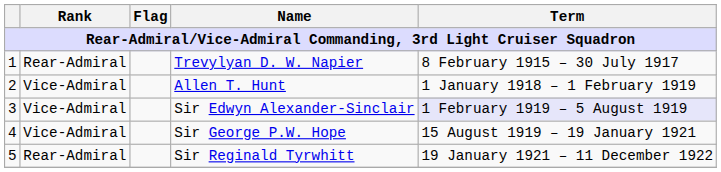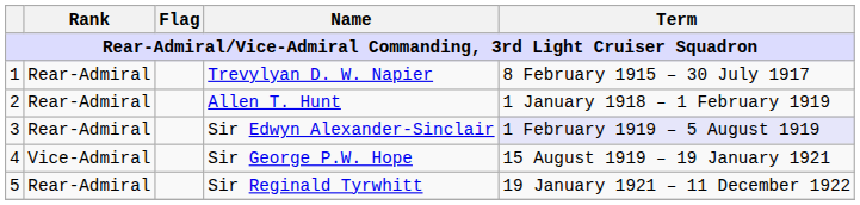Allen T. Hunt | Rank: Vice-Admiral -> Rear-Admiral
Sir Edwyn Alexander-Sinclair | Rank: Vice-Admiral -> Rear-Admiral
